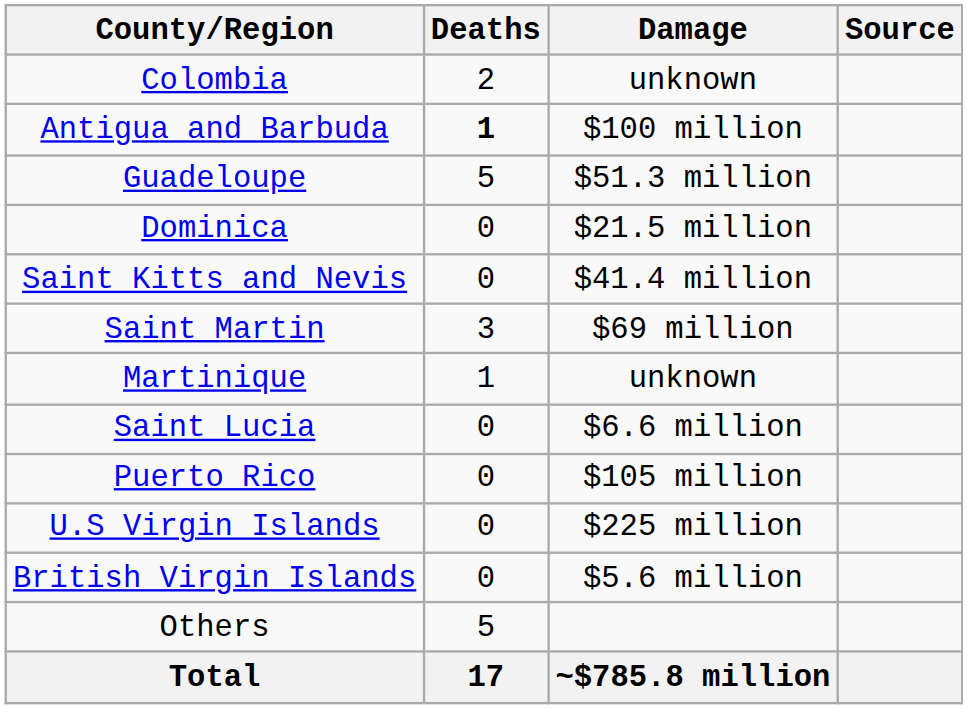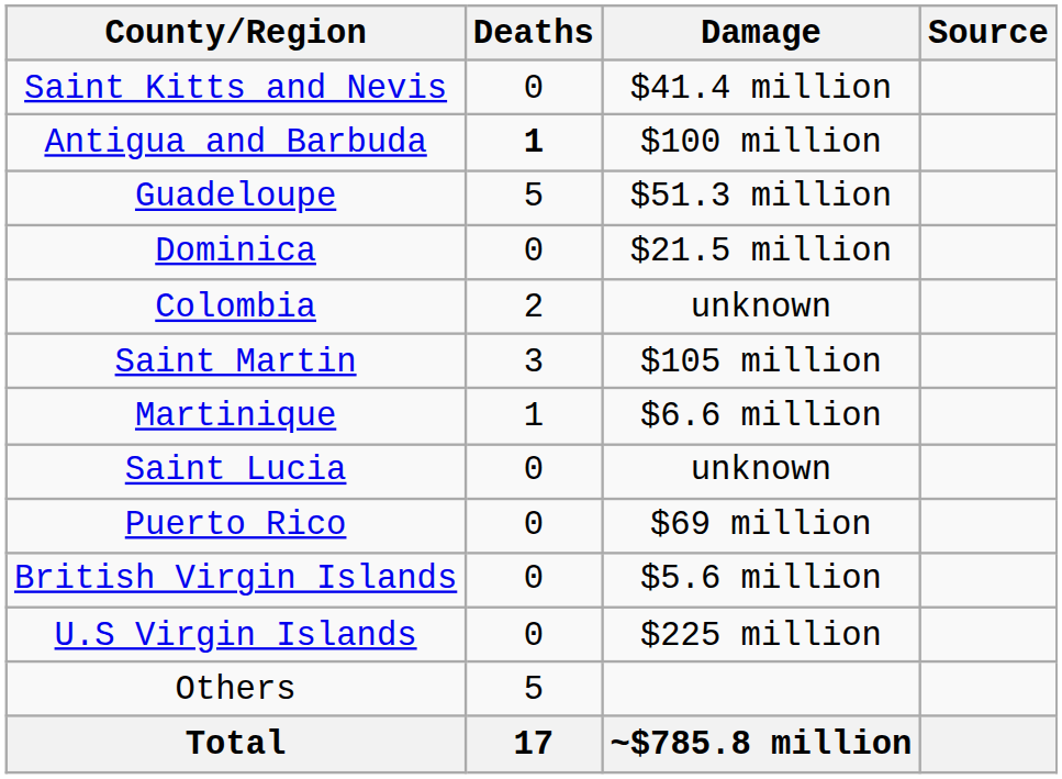rows swapped: Colombia <-> Saint Kitts and Nevis
Saint Martin | Damage: $69 million -> $105 million
Martinique | Damage: unknown -> $6.6 million
Saint Lucia | Damage: $6.6 million -> unknown
Puerto Rico | Damage: $105 million -> $69 million
rows swapped: U.S Virgin Islands <-> British Virgin Islands
